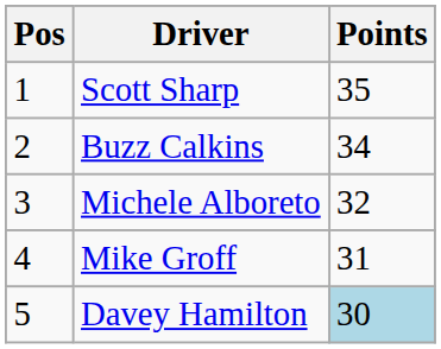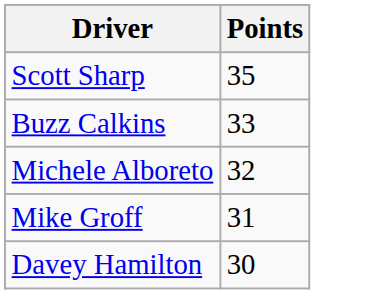- column: Pos | 1 | 2 | 3 | 4 | 5
Buzz Calkins | Points: 34 -> 33
Davey Hamilton | Points: lightblue background -> no background
